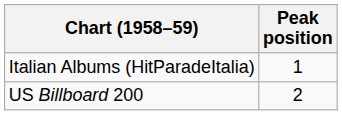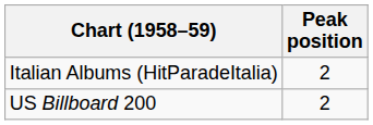Italian Albums (HitParadeItalia) | Peak position: 1 -> 2
